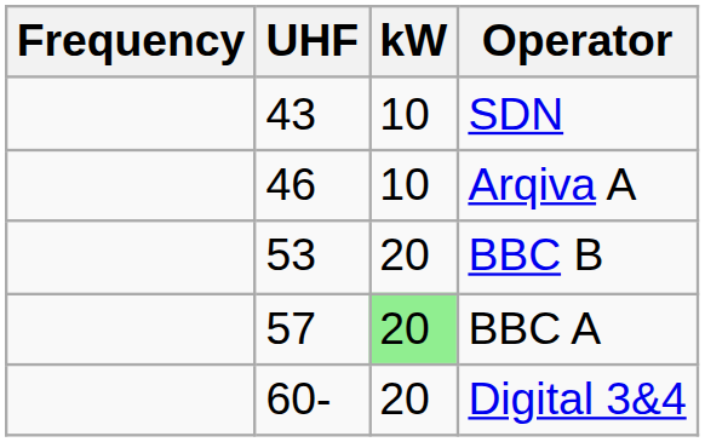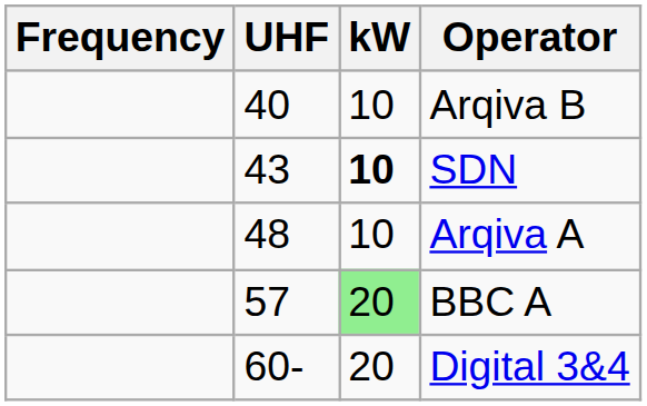+ row: 40 | 10 | Arqiva B
SDN | kW: normal -> bold
Arqiva A | UHF: 46 -> 48
- row: 53 | 20 | BBC B
